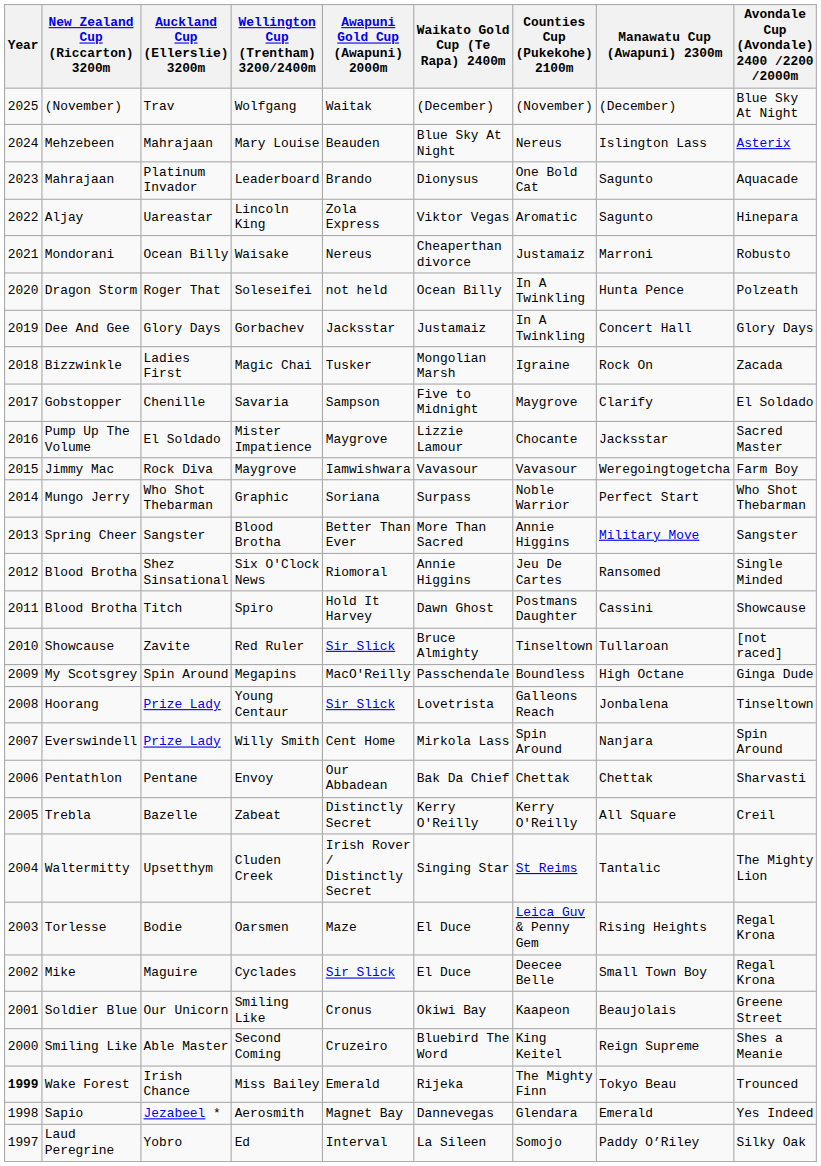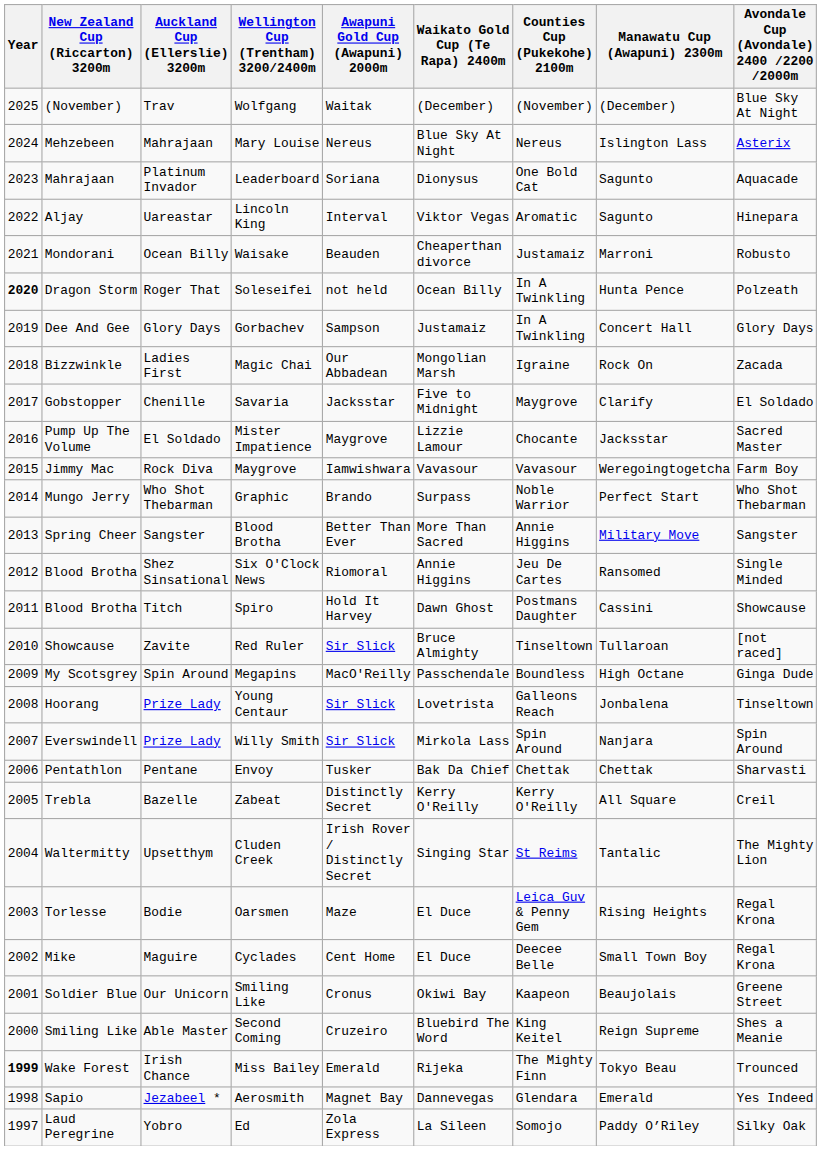Mary Louise | Awapuni Gold Cup (Awapuni) 2000m: Beauden -> Nereus
Leaderboard | Awapuni Gold Cup (Awapuni) 2000m: Brando -> Soriana
Lincoln King | Awapuni Gold Cup (Awapuni) 2000m: Zola Express -> Interval
Waisake | Awapuni Gold Cup (Awapuni) 2000m: Nereus -> Beauden
Soleseifei | Year: normal -> bold
Gorbachev | Awapuni Gold Cup (Awapuni) 2000m: Jacksstar -> Sampson
Magic Chai | Awapuni Gold Cup (Awapuni) 2000m: Tusker -> Our Abbadean
Savaria | Awapuni Gold Cup (Awapuni) 2000m: Sampson -> Jacksstar
Graphic | Awapuni Gold Cup (Awapuni) 2000m: Soriana -> Brando
Willy Smith | Awapuni Gold Cup (Awapuni) 2000m: Cent Home -> Sir Slick
Envoy | Awapuni Gold Cup (Awapuni) 2000m: Our Abbadean -> Tusker
Cyclades | Awapuni Gold Cup (Awapuni) 2000m: Sir Slick -> Cent Home
Ed | Awapuni Gold Cup (Awapuni) 2000m: Interval -> Zola Express
